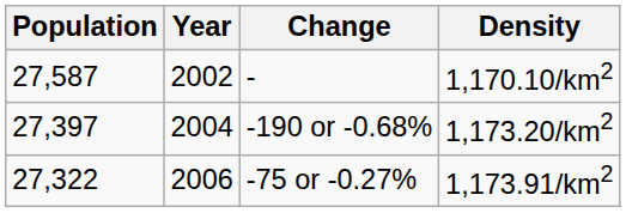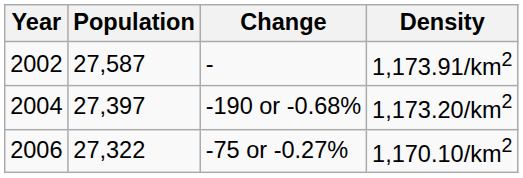columns swapped: Year <-> Population
- | Density: 1,170.10/km2 -> 1,173.91/km2
-75 or -0.27% | Density: 1,173.91/km2 -> 1,170.10/km2
